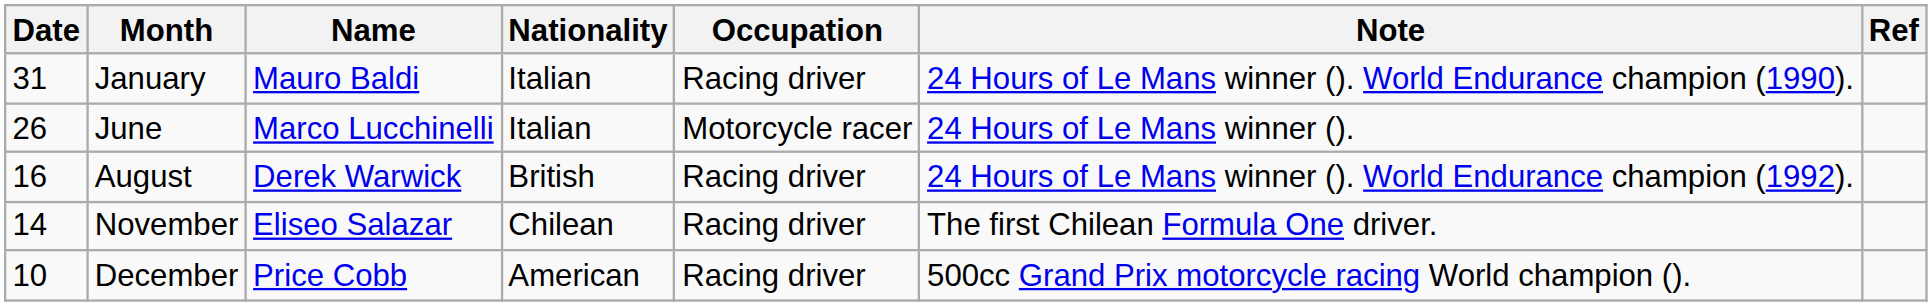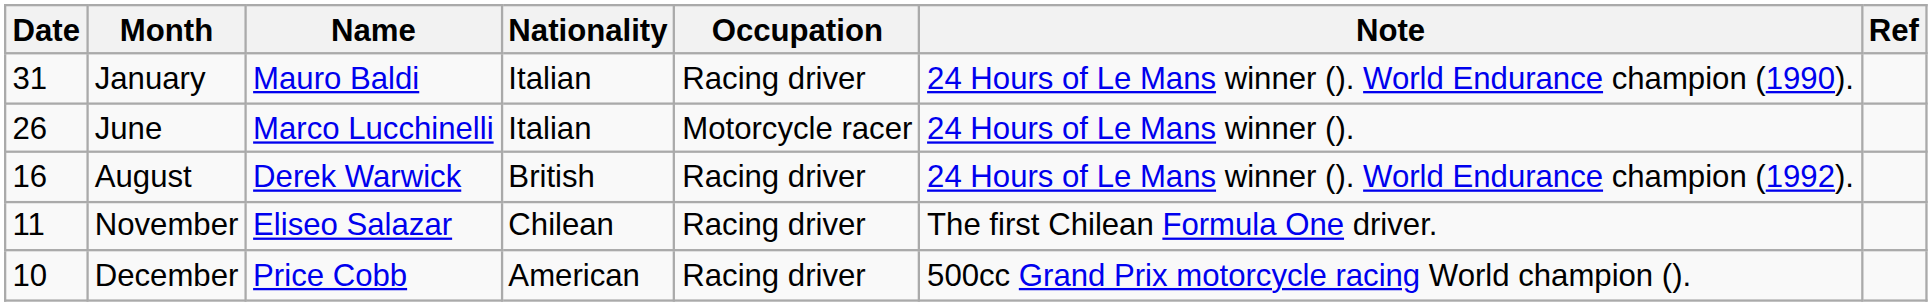November | Date: 14 -> 11
